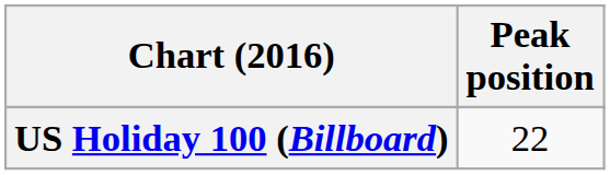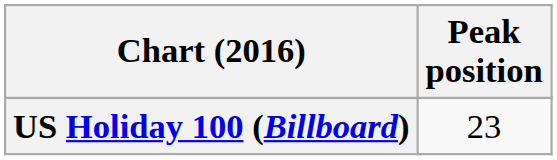US Holiday 100 (Billboard) | Peak position: 22 -> 23
